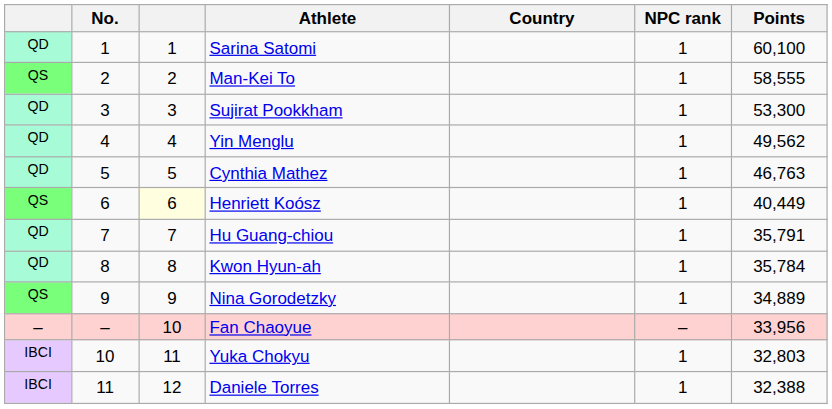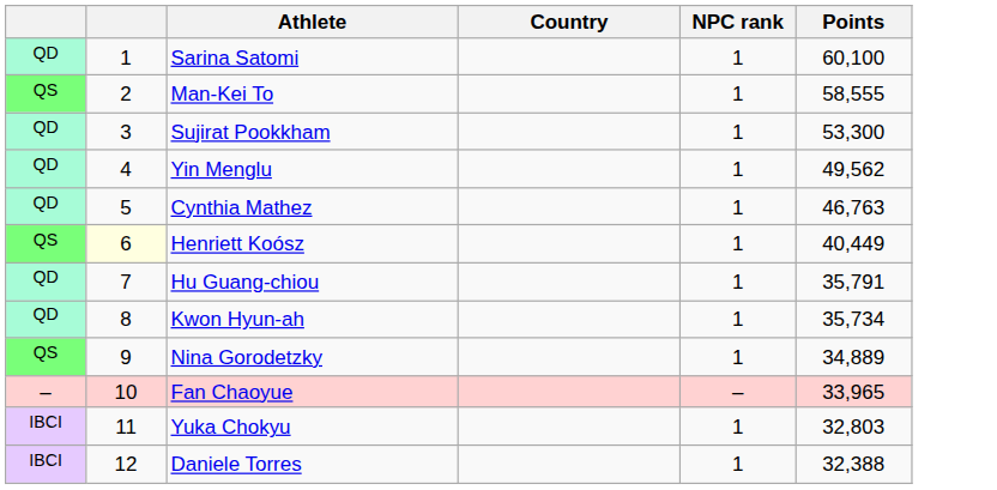- column: No. | 1 | 2 | 3 | 4 | 5 | 6 | 7 | 8 | 9 | – | 10 | 11
Kwon Hyun-ah | Points: 35,784 -> 35,734
Fan Chaoyue | Points: 33,956 -> 33,965
